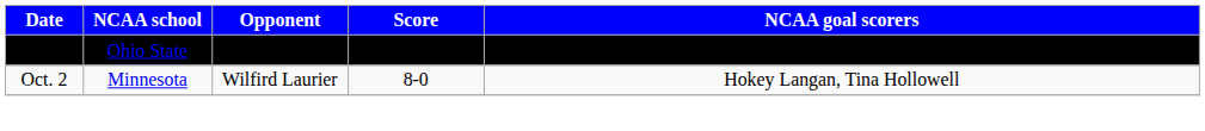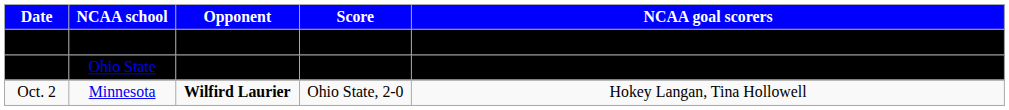+ row: Sept. 25 | North Dakota | Toronto Aeros | 9-0 | Sara Dagenais, Mary Loken (2), Jocelyne Lamoureux (3), Monique Lamoureux (2)
Sept. 26 | Score: Ohio State, 2-0 -> 8-0
Oct. 2 | Opponent: normal -> bold
Oct. 2 | Score: 8-0 -> Ohio State, 2-0
